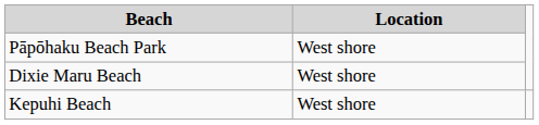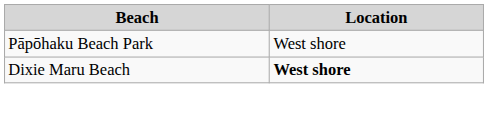Dixie Maru Beach | Location: normal -> bold
- row: Kepuhi Beach | West shore
